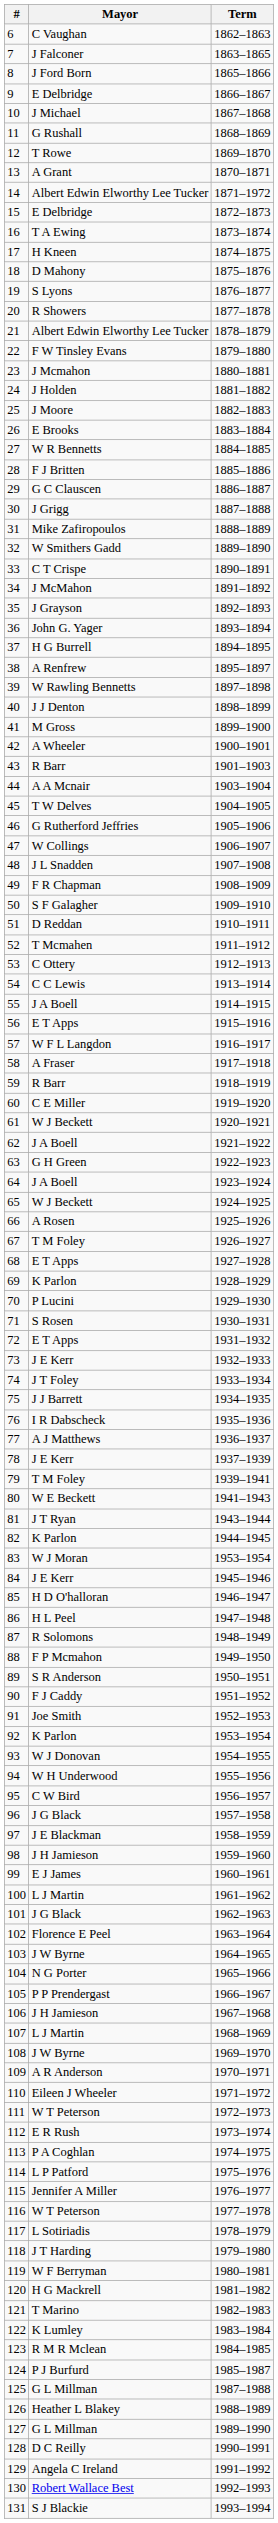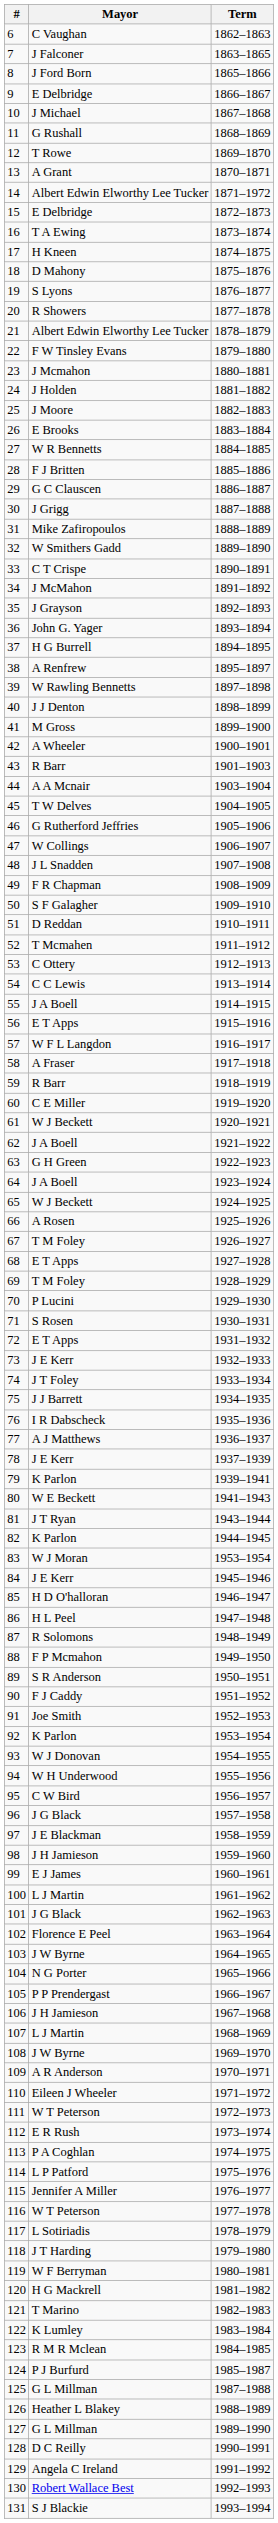69 | Mayor: K Parlon -> T M Foley
79 | Mayor: T M Foley -> K Parlon
